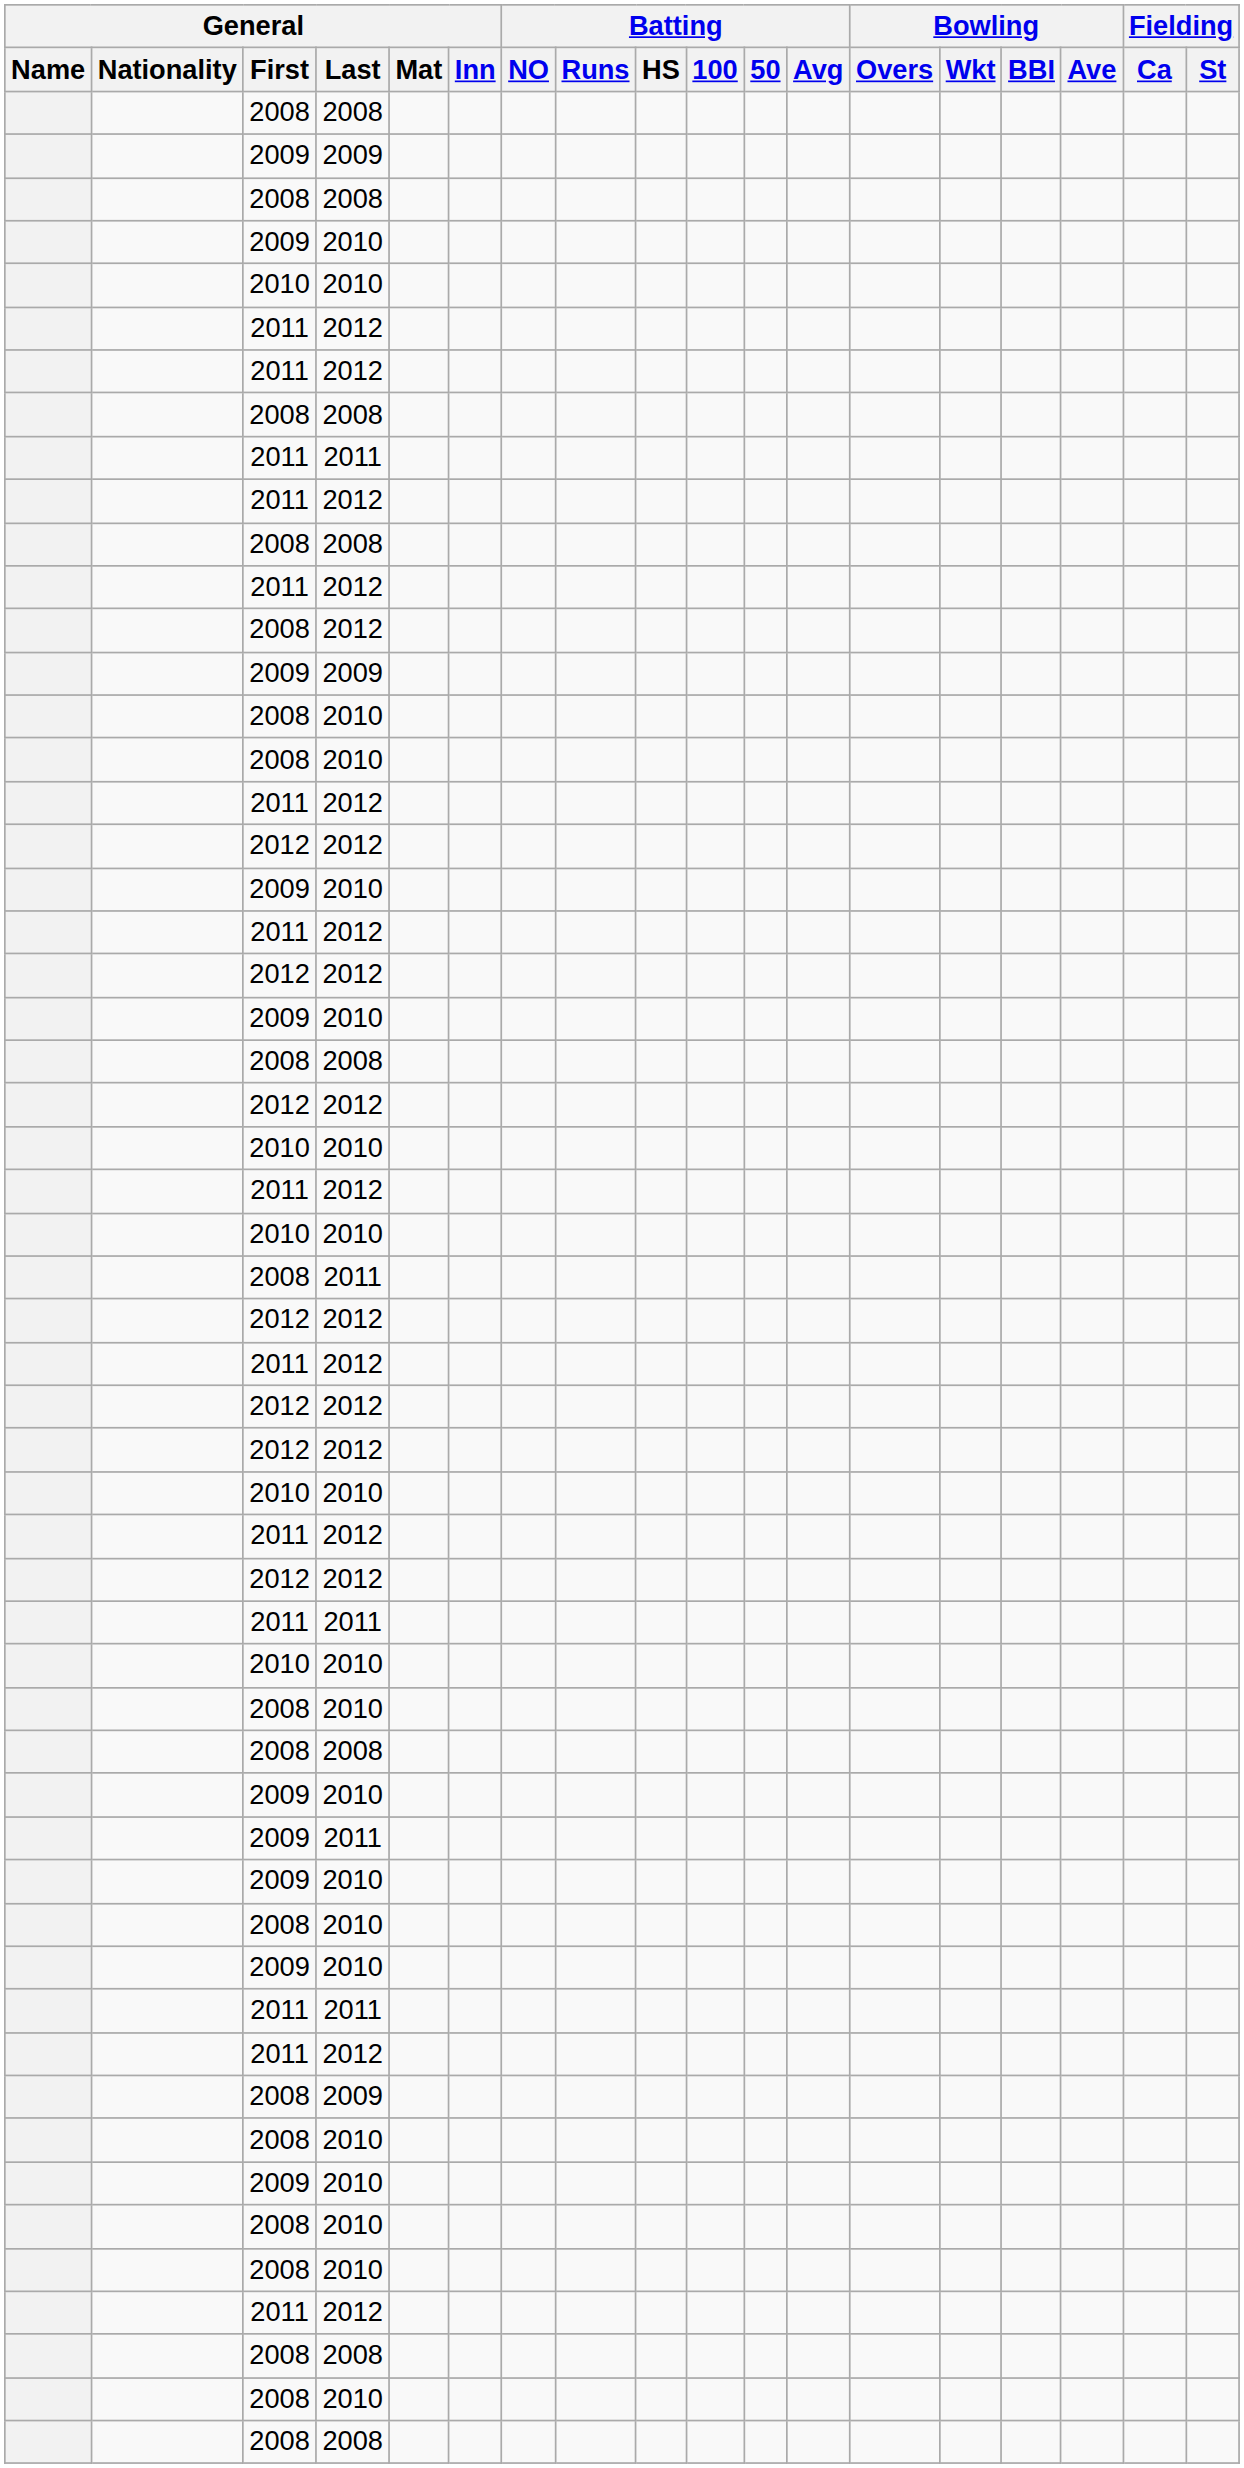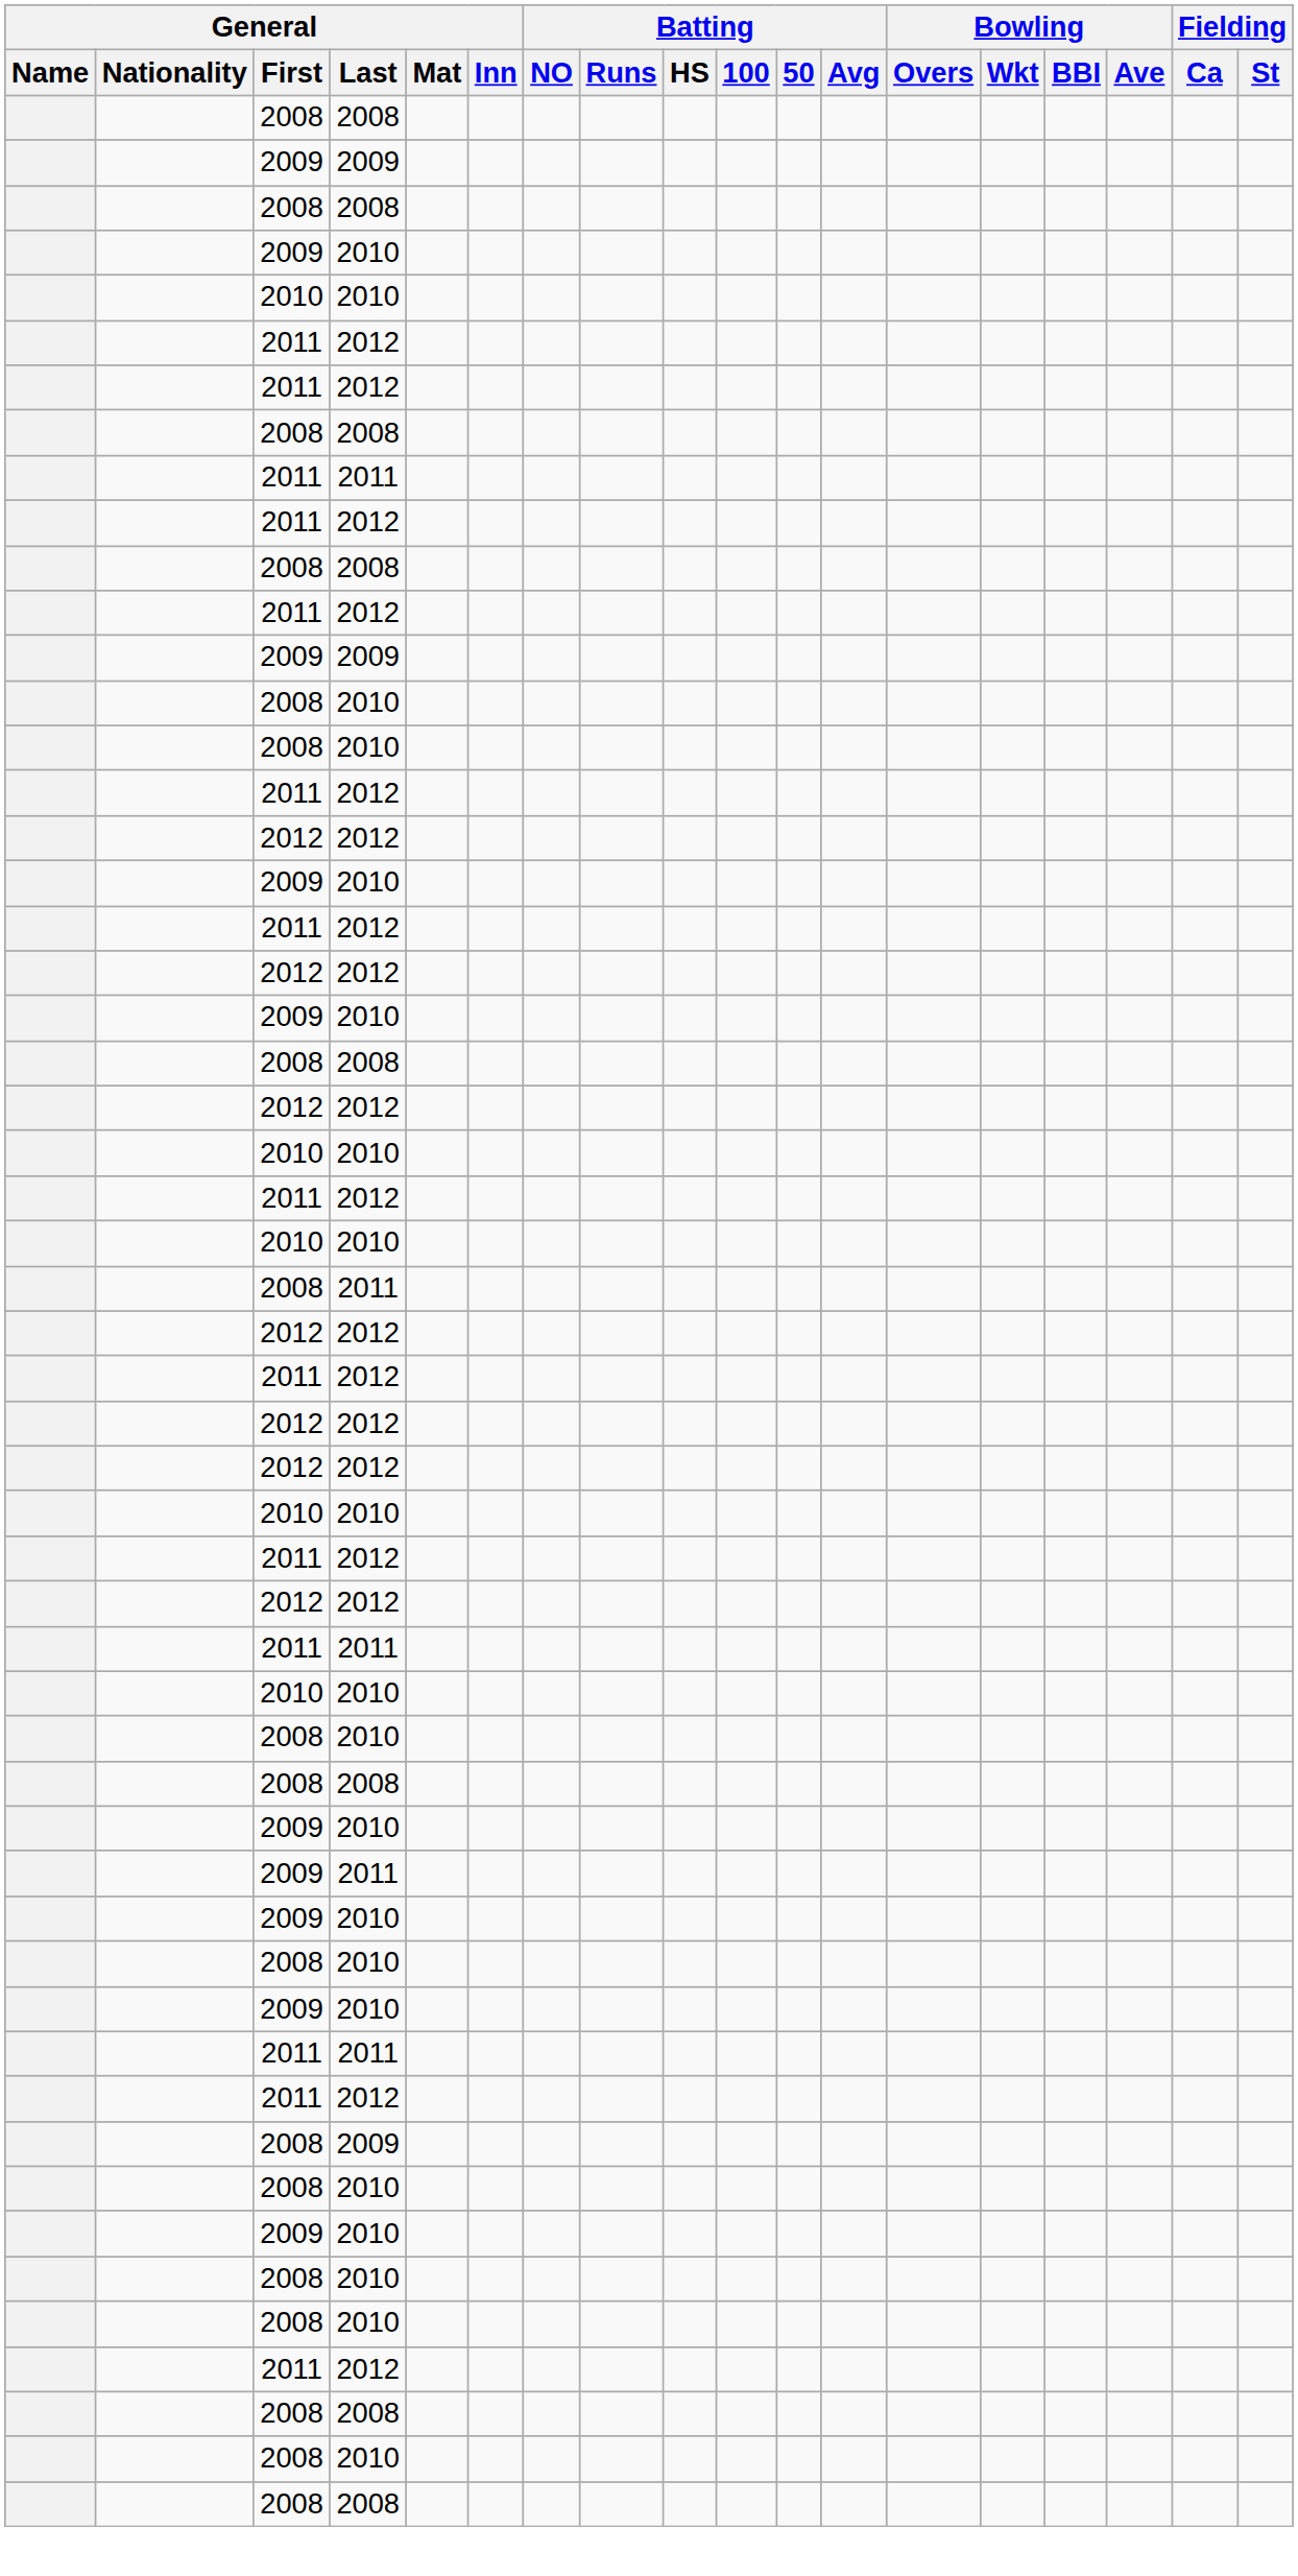- row: 2008 | 2012
